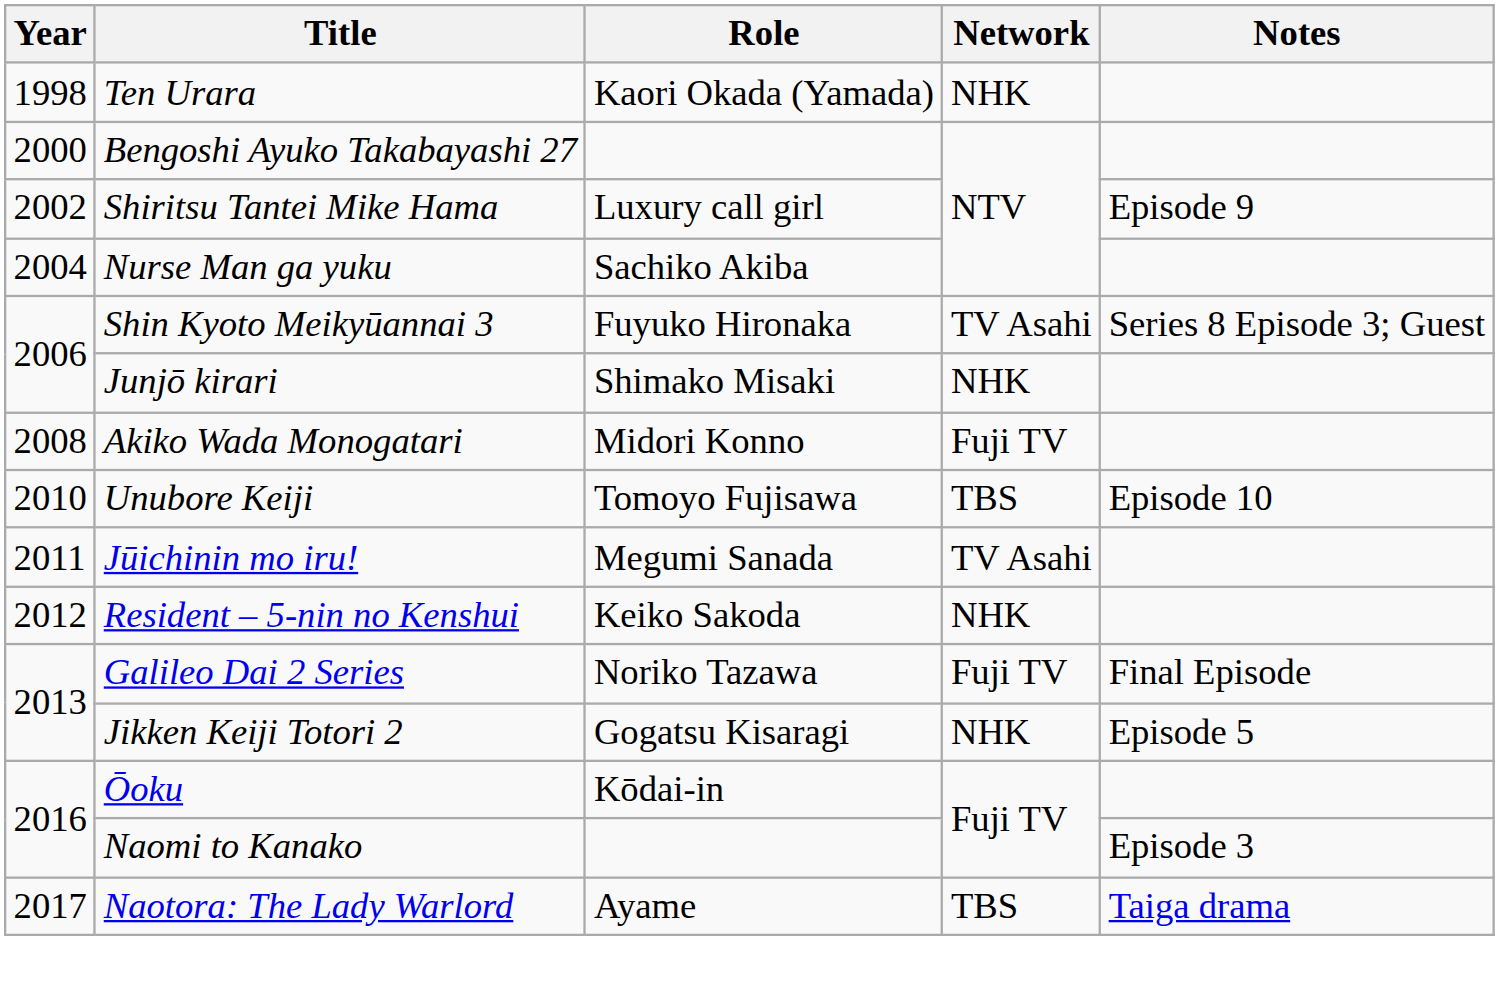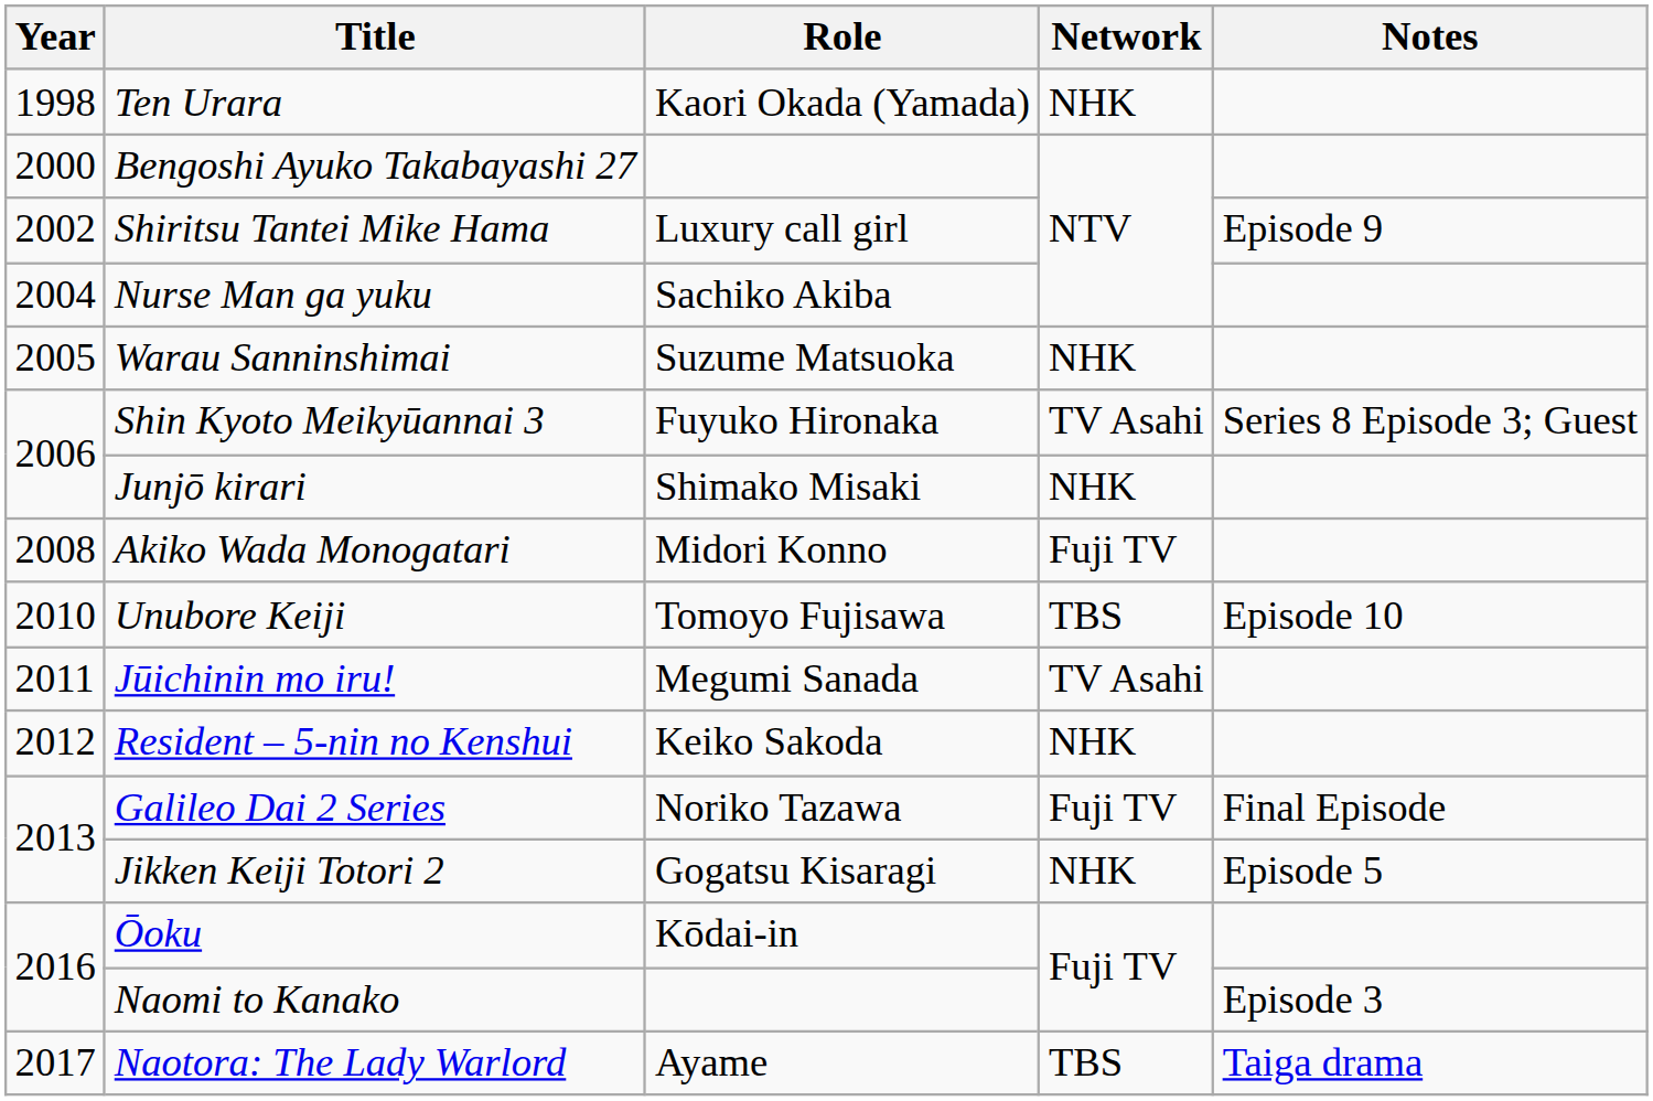+ row: 2005 | Warau Sanninshimai | Suzume Matsuoka | NHK
